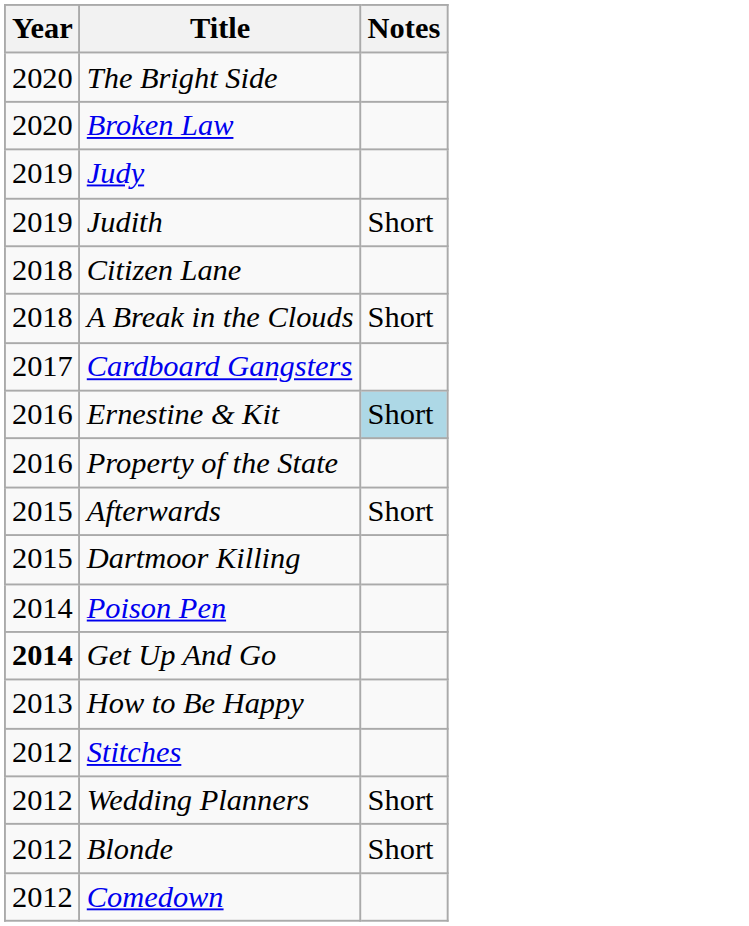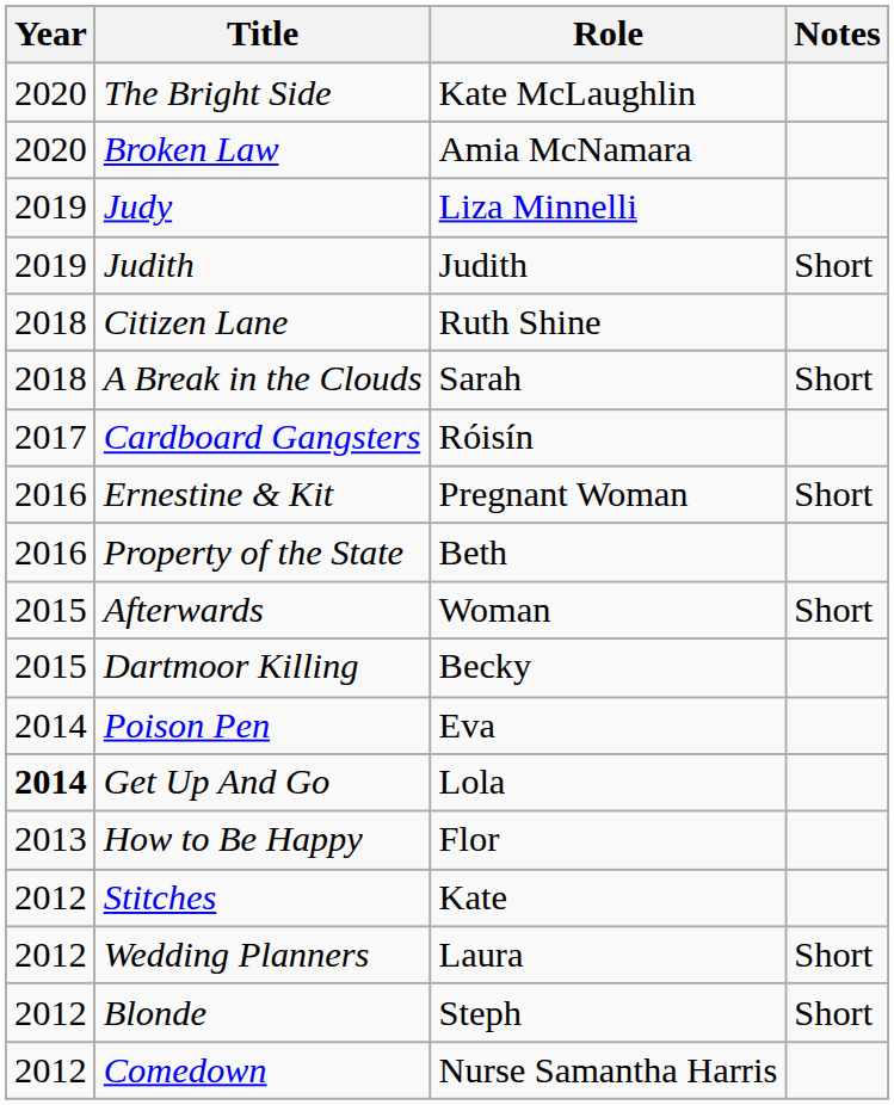+ column: Role | Kate McLaughlin | Amia McNamara | Liza Minnelli | Judith | Ruth Shine | Sarah | Róisín | Pregnant Woman | Beth | Woman | Becky | Eva | Lola | Flor | Kate | Laura | Steph | Nurse Samantha Harris
Ernestine & Kit | Notes: lightblue background -> no background
